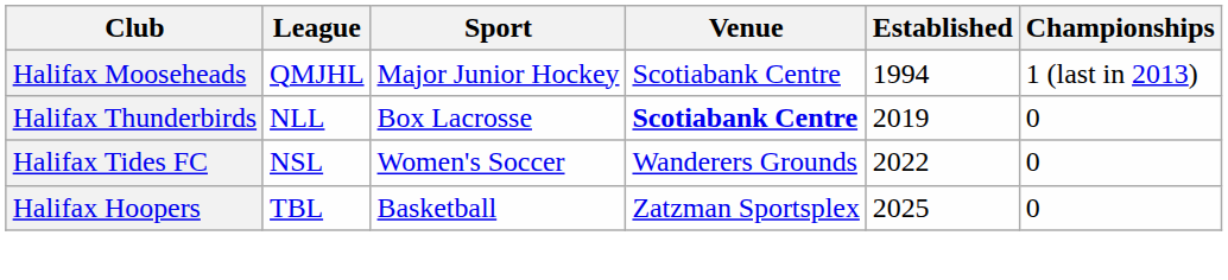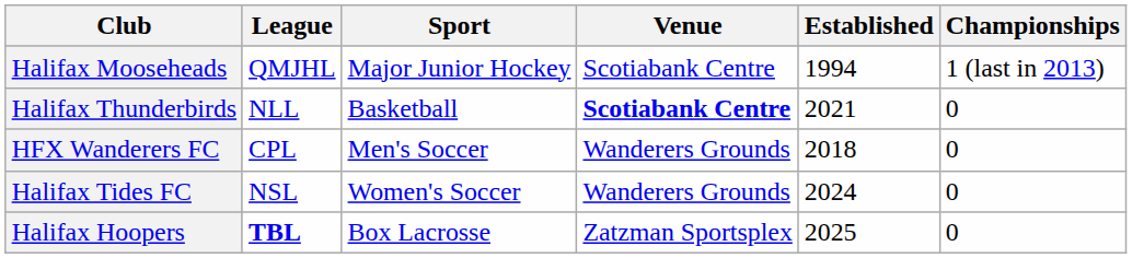Halifax Thunderbirds | Sport: Box Lacrosse -> Basketball
Halifax Thunderbirds | Established: 2019 -> 2021
+ row: HFX Wanderers FC | CPL | Men's Soccer | Wanderers Grounds | 2018 | 0
Halifax Tides FC | Established: 2022 -> 2024
Halifax Hoopers | League: normal -> bold
Halifax Hoopers | Sport: Basketball -> Box Lacrosse
